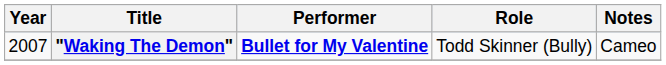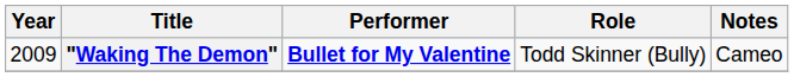"Waking The Demon" | Year: 2007 -> 2009
